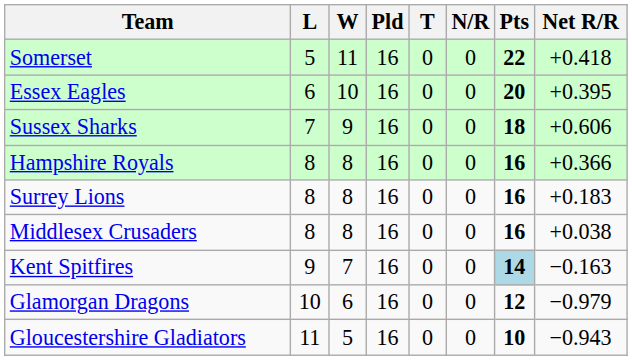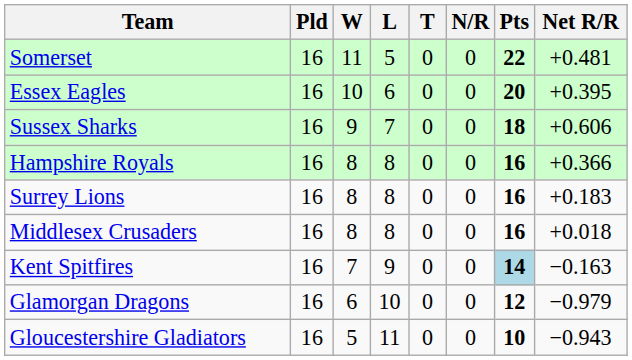columns swapped: Pld <-> L
Somerset | Net R/R: +0.418 -> +0.481
Middlesex Crusaders | Net R/R: +0.038 -> +0.018
